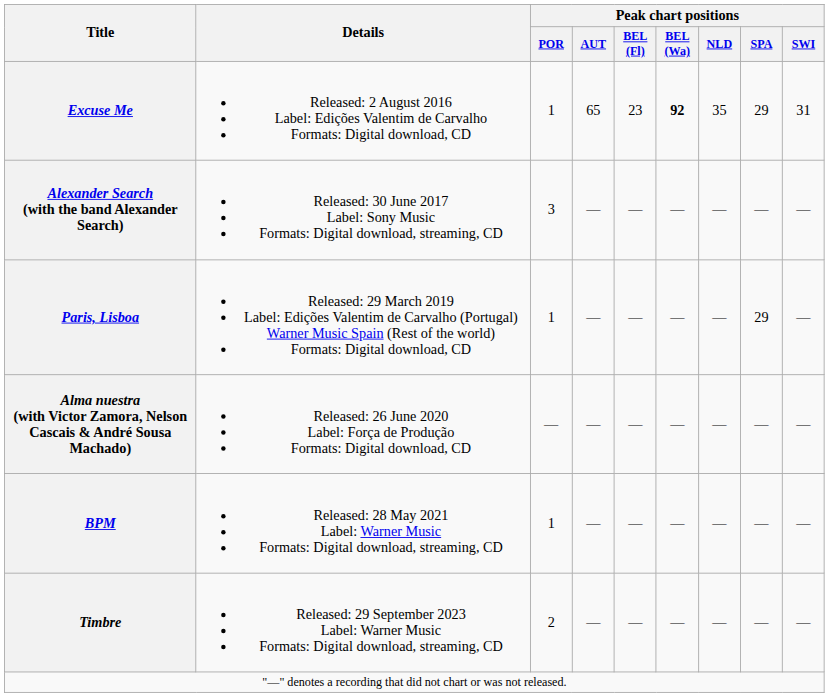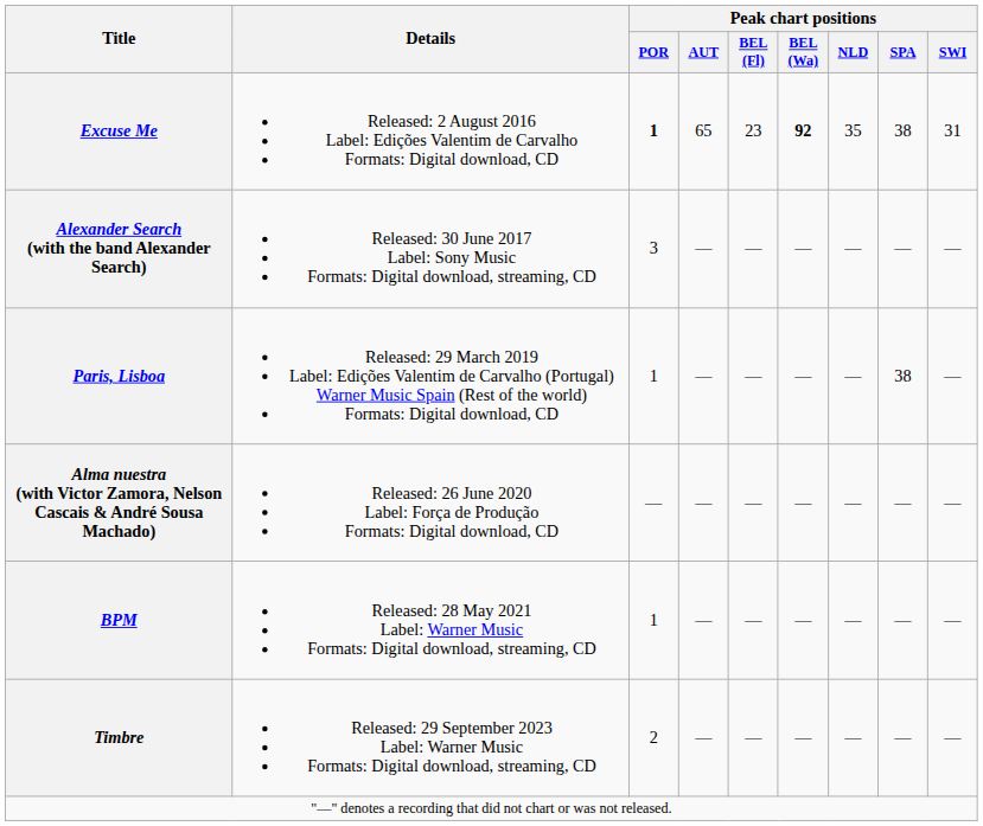Excuse Me | Peak chart positions / POR: normal -> bold
Excuse Me | Peak chart positions / SPA: 29 -> 38
Paris, Lisboa | Peak chart positions / SPA: 29 -> 38
